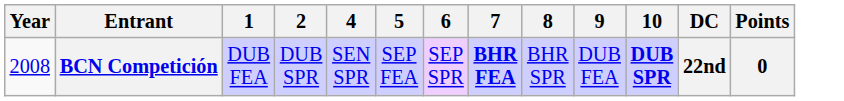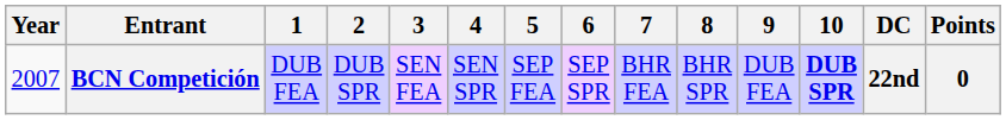+ column: 3 | SEN FEA
BCN Competición | Year: 2008 -> 2007
BCN Competición | 7: bold -> normal
